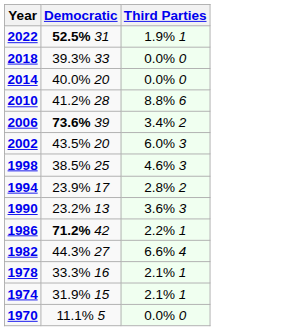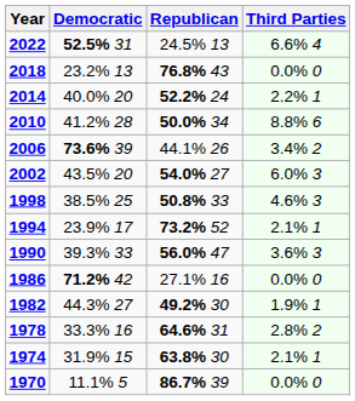+ column: Republican | 24.5% 13 | 76.8% 43 | 52.2% 24 | 50.0% 34 | 44.1% 26 | 54.0% 27 | 50.8% 33 | 73.2% 52 | 56.0% 47 | 27.1% 16 | 49.2% 30 | 64.6% 31 | 63.8% 30 | 86.7% 39
2022 | Third Parties: 1.9% 1 -> 6.6% 4
2018 | Democratic: 39.3% 33 -> 23.2% 13
2014 | Third Parties: 0.0% 0 -> 2.2% 1
1994 | Third Parties: 2.8% 2 -> 2.1% 1
1990 | Democratic: 23.2% 13 -> 39.3% 33
1986 | Third Parties: 2.2% 1 -> 0.0% 0
1982 | Third Parties: 6.6% 4 -> 1.9% 1
1978 | Third Parties: 2.1% 1 -> 2.8% 2
